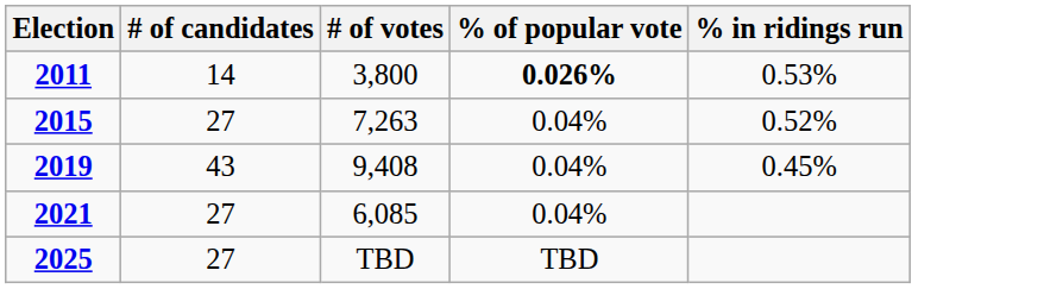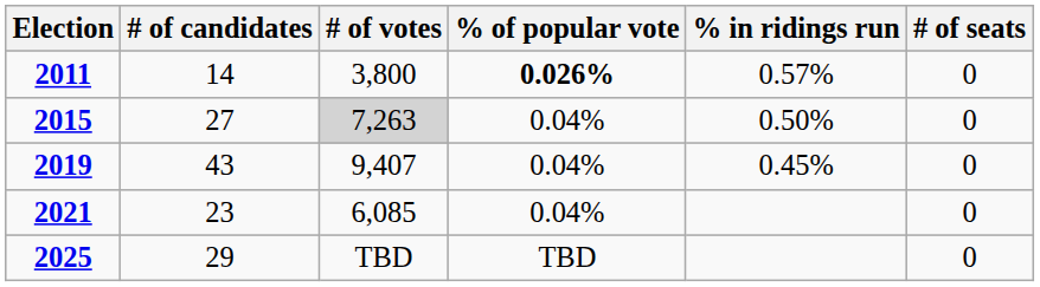+ column: # of seats | 0 | 0 | 0 | 0 | 0
2011 | % in ridings run: 0.53% -> 0.57%
2015 | # of votes: no background -> lightgrey background
2015 | % in ridings run: 0.52% -> 0.50%
2019 | # of votes: 9,408 -> 9,407
2021 | # of candidates: 27 -> 23
2025 | # of candidates: 27 -> 29
